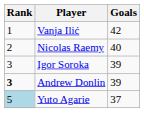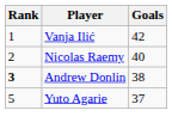- row: 3 | Igor Soroka | 39
Andrew Donlin | Goals: 39 -> 38
Yuto Agarie | Rank: lightblue background -> no background
